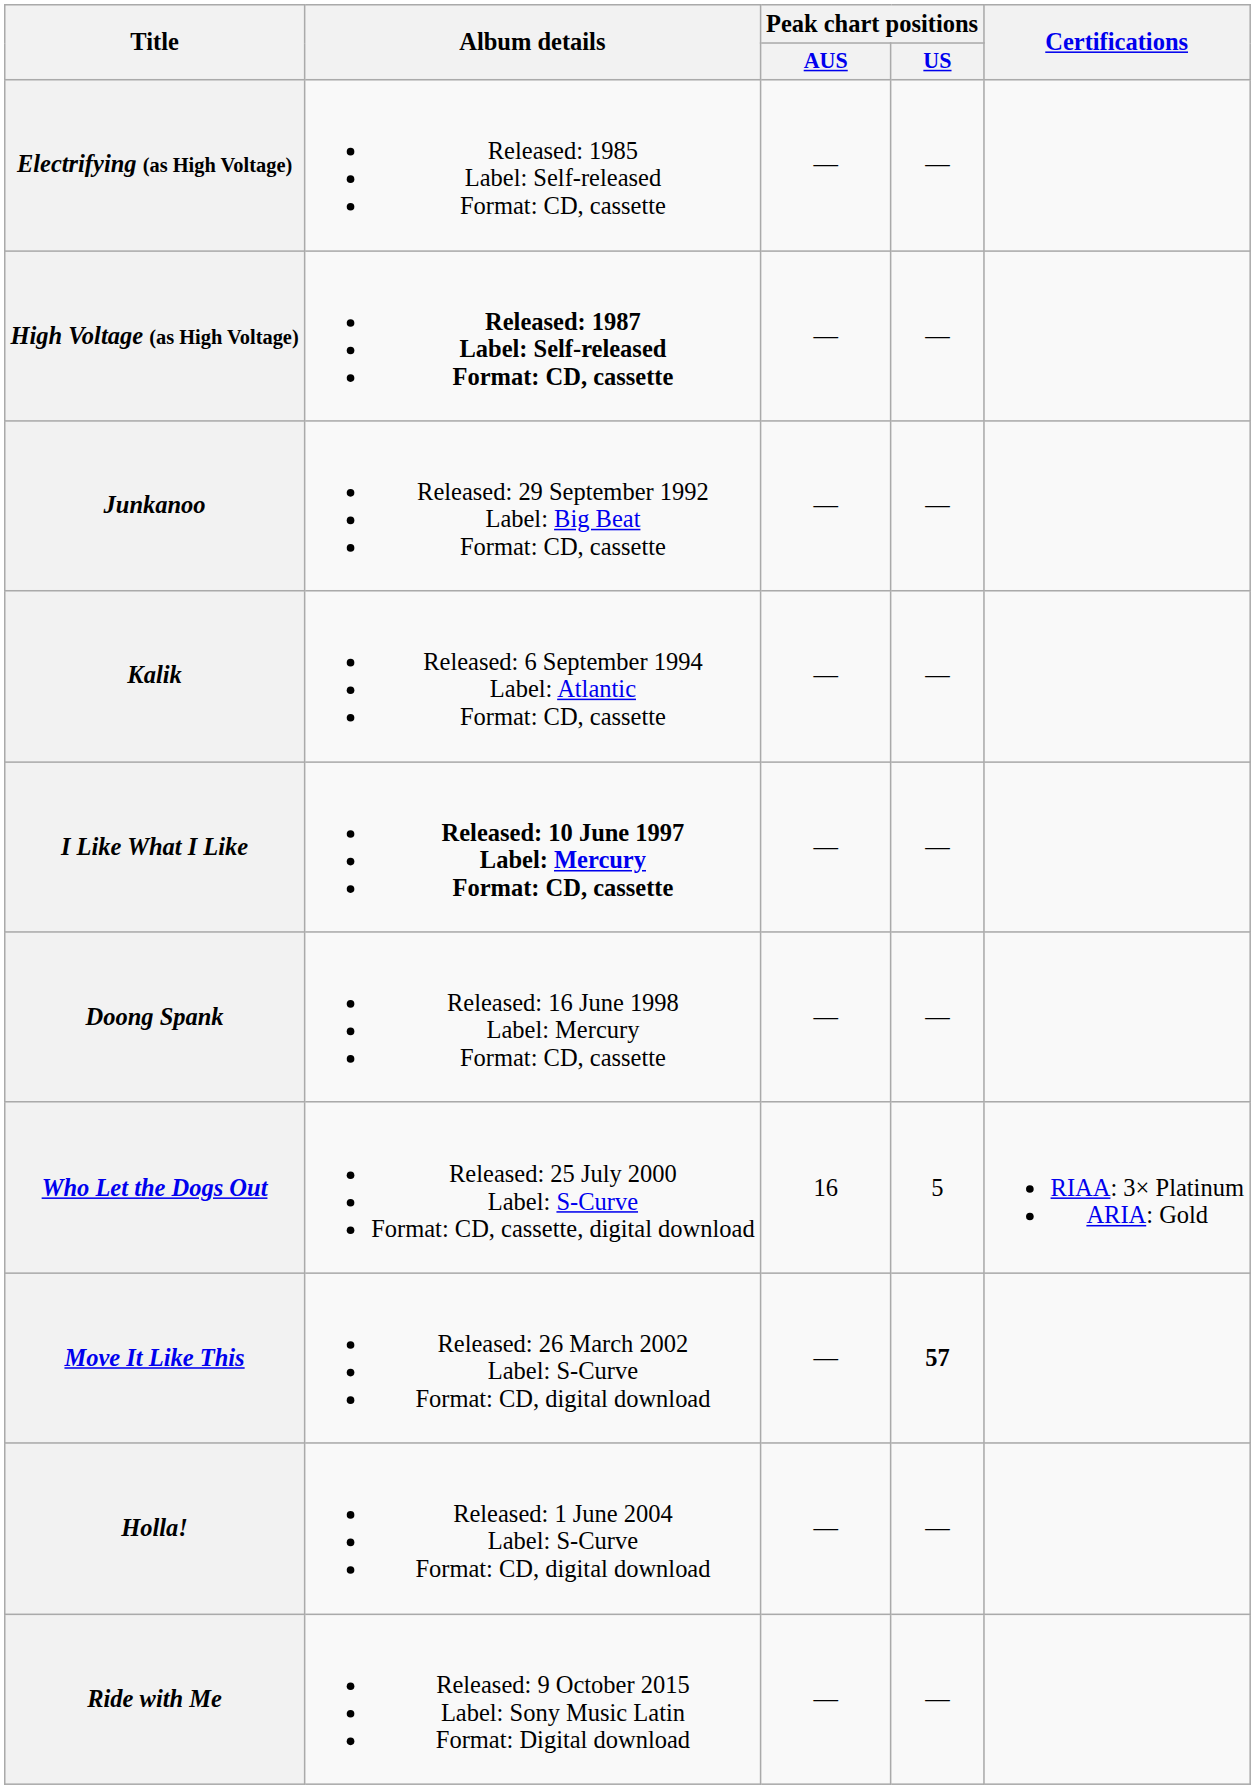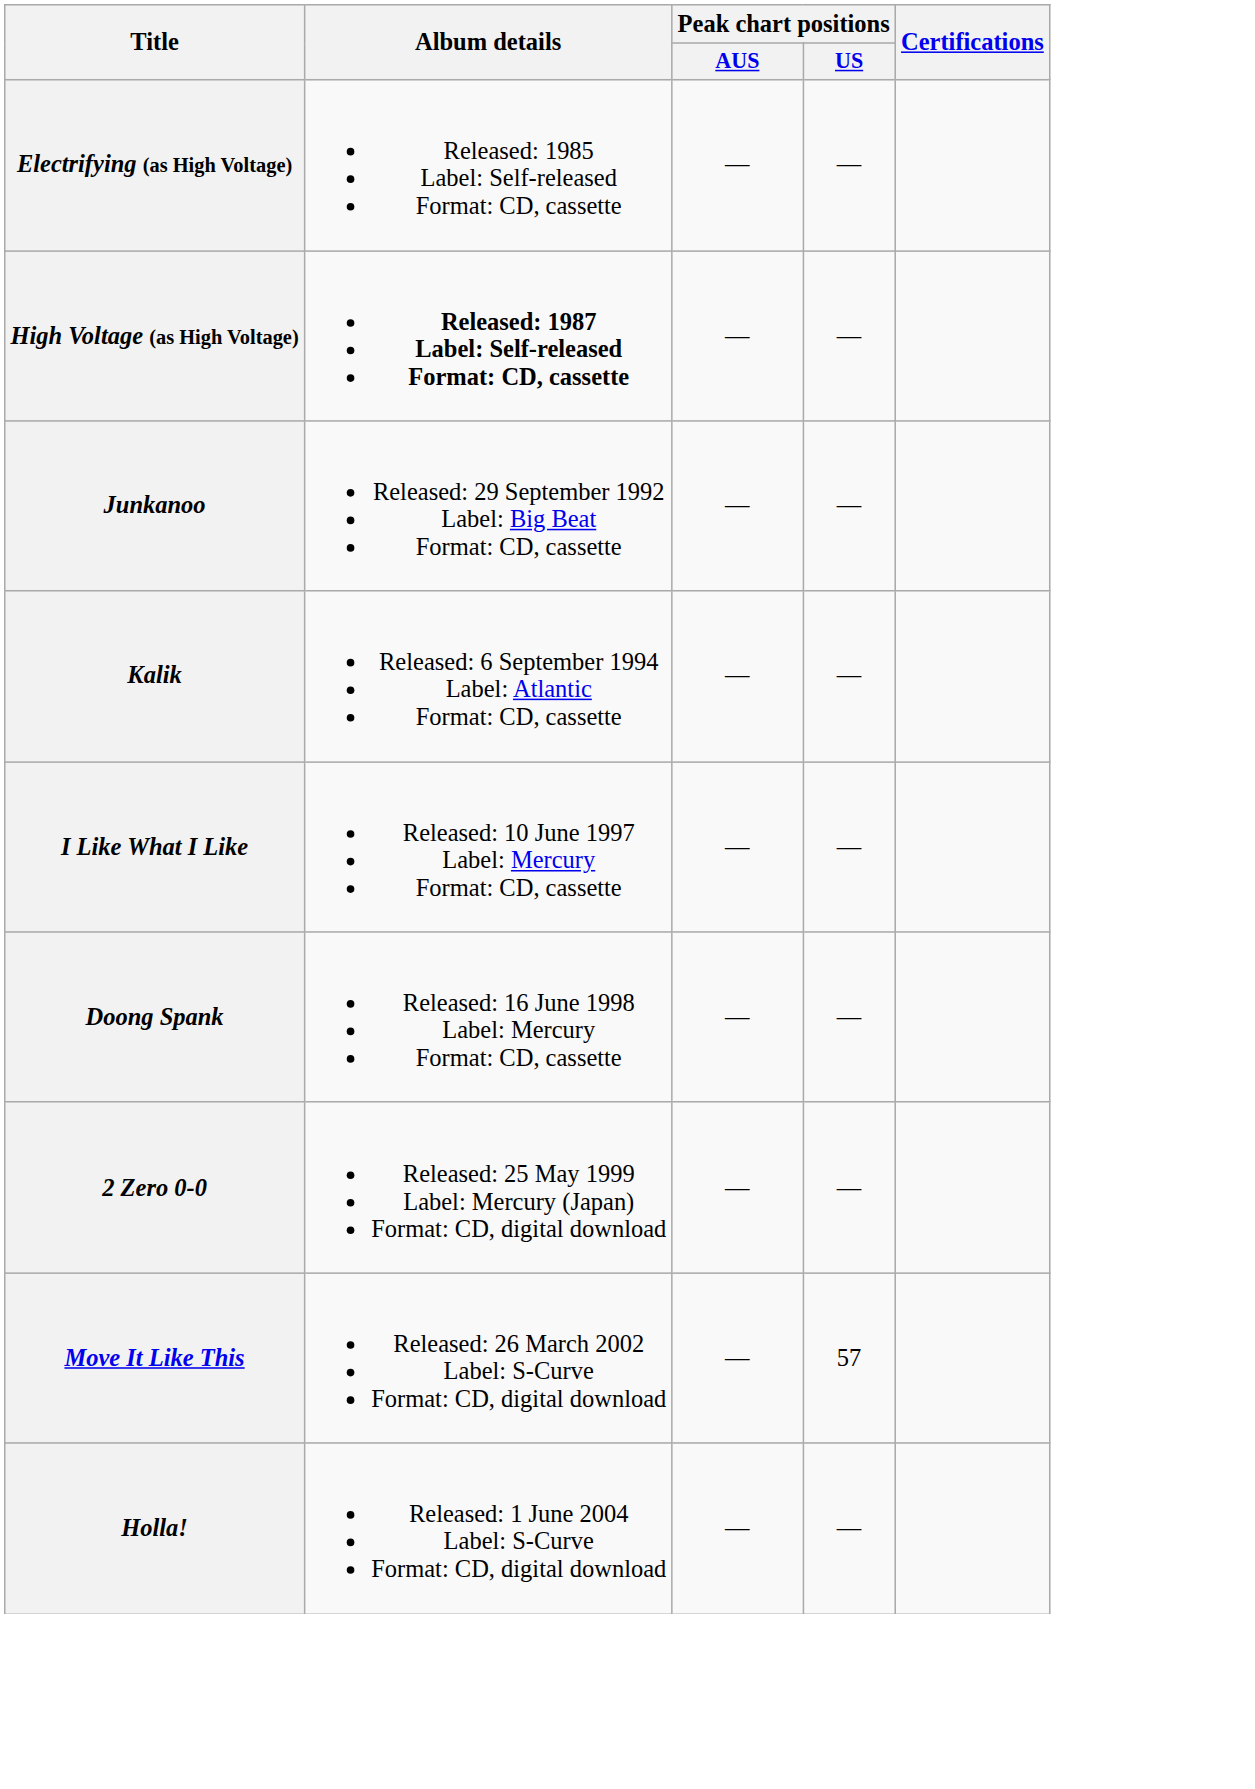I Like What I Like | Album details: bold -> normal
+ row: 2 Zero 0-0 | Released: 25 May 1999 Label: Mercury (Japan) Format: CD, digital download | — | —
- row: Who Let the Dogs Out | Released: 25 July 2000 Label: S-Curve Format: CD, cassette, digital download | 16 | 5 | RIAA: 3× Platinum ARIA: Gold
Move It Like This | Peak chart positions / US: bold -> normal
- row: Ride with Me | Released: 9 October 2015 Label: Sony Music Latin Format: Digital download | — | —
